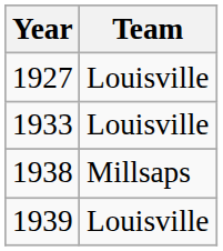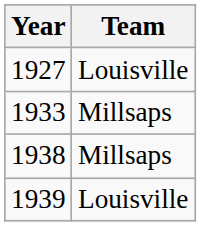1933 | Team: Louisville -> Millsaps
